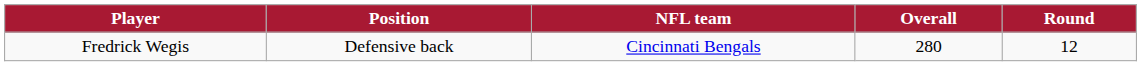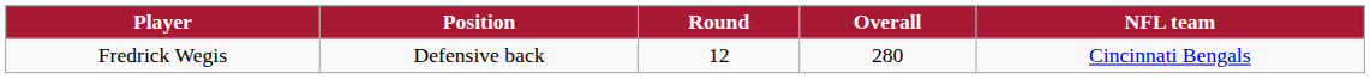columns swapped: Round <-> NFL team
